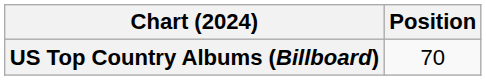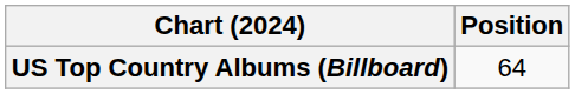US Top Country Albums (Billboard) | Position: 70 -> 64
